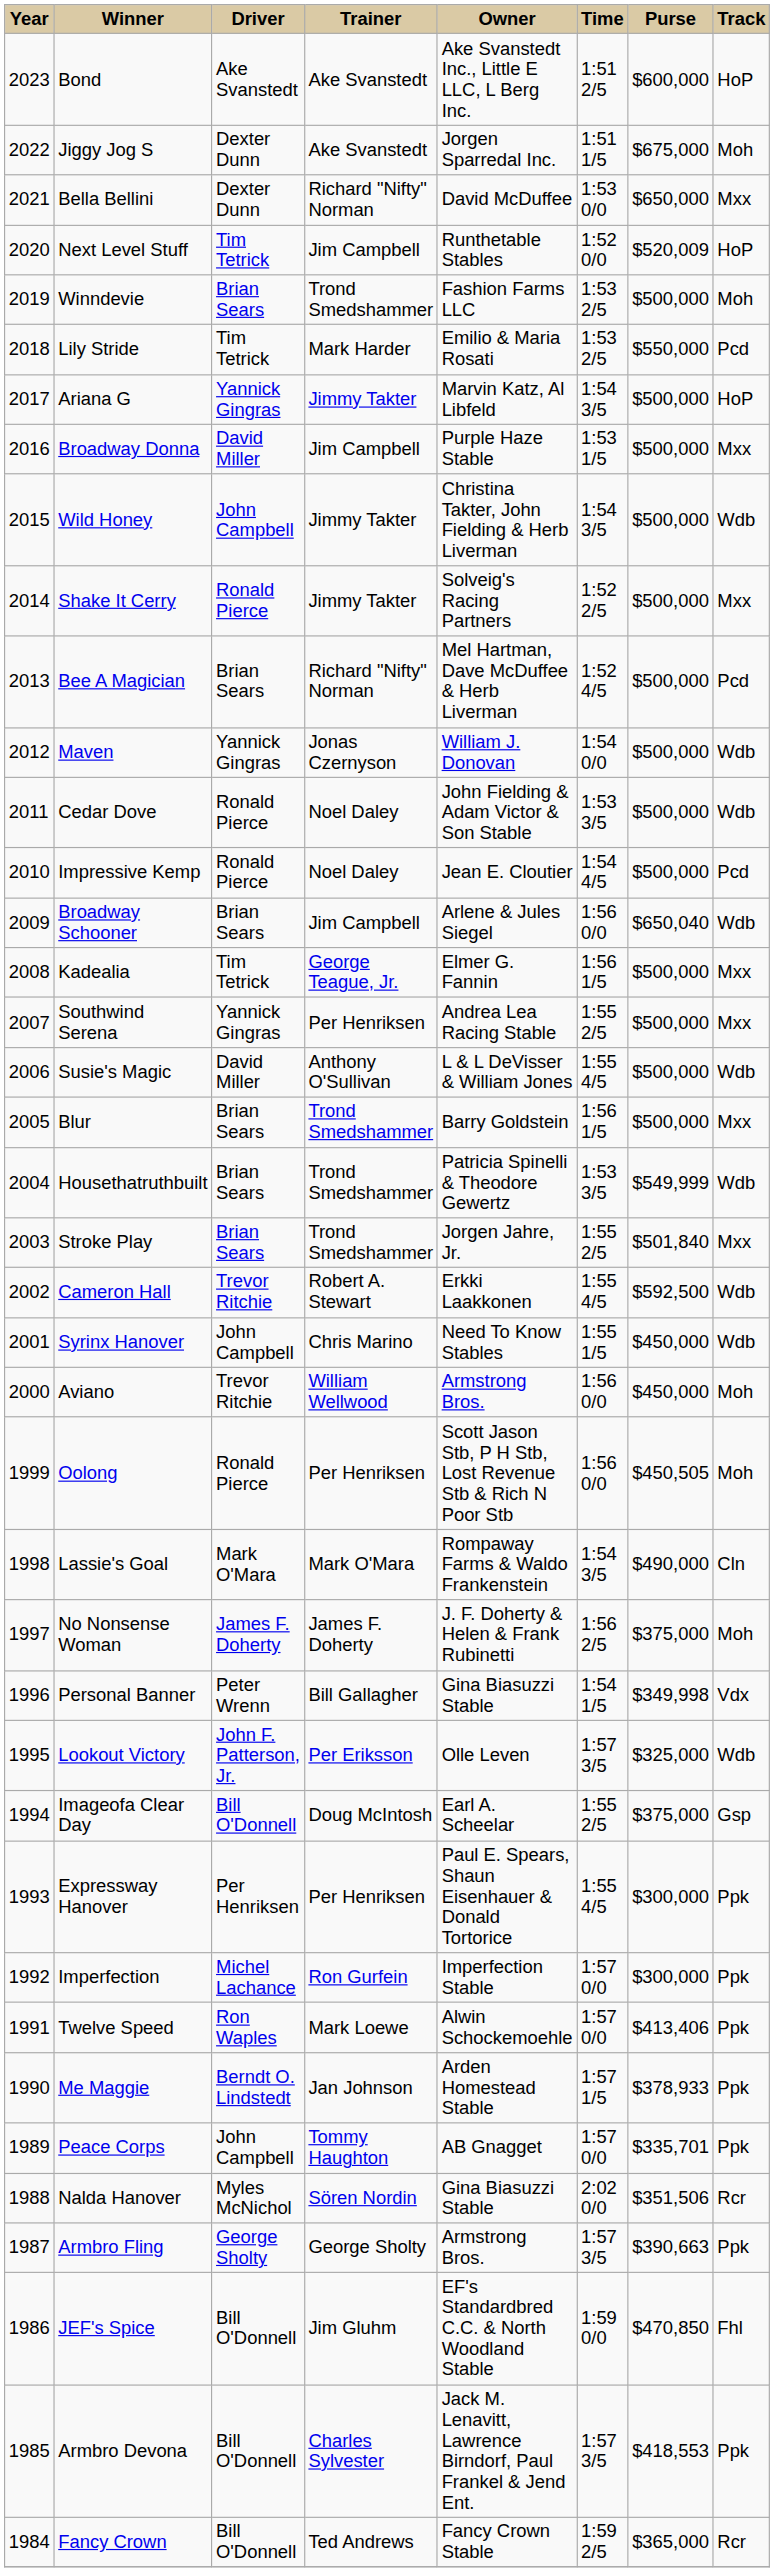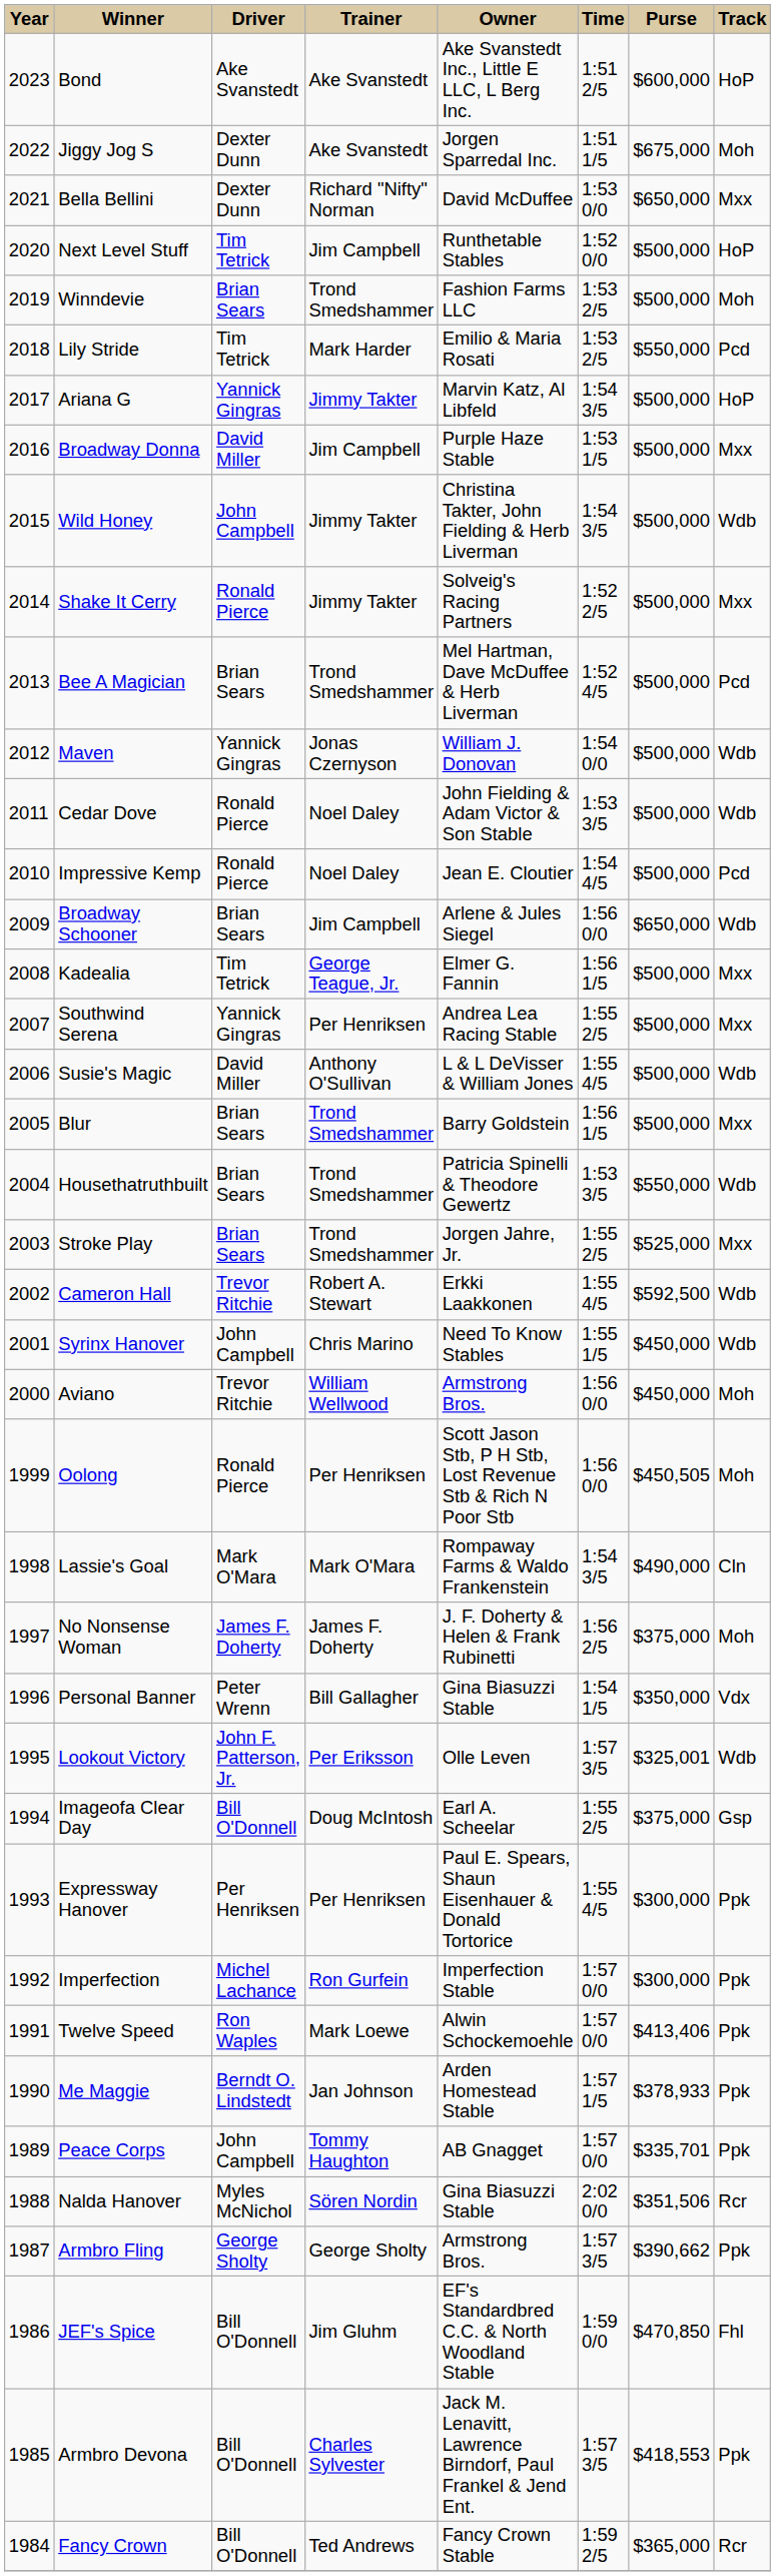Next Level Stuff | Purse: $520,009 -> $500,000
Bee A Magician | Trainer: Richard "Nifty" Norman -> Trond Smedshammer
Broadway Schooner | Purse: $650,040 -> $650,000
Housethatruthbuilt | Purse: $549,999 -> $550,000
Stroke Play | Purse: $501,840 -> $525,000
Personal Banner | Purse: $349,998 -> $350,000
Lookout Victory | Purse: $325,000 -> $325,001
Armbro Fling | Purse: $390,663 -> $390,662
